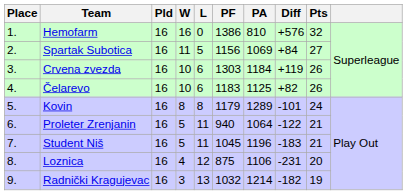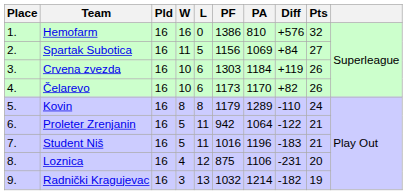Čelarevo | PF: 1183 -> 1173
Čelarevo | PA: 1125 -> 1170
Kovin | Diff: -101 -> -110
Proleter Zrenjanin | PF: 940 -> 942
Student Niš | PF: 1045 -> 1016
